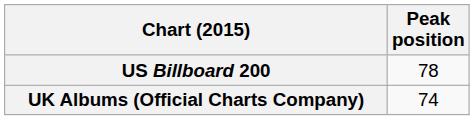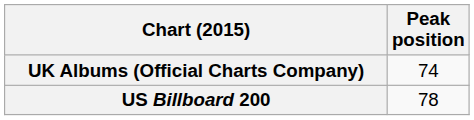rows swapped: US Billboard 200 <-> UK Albums (Official Charts Company)
